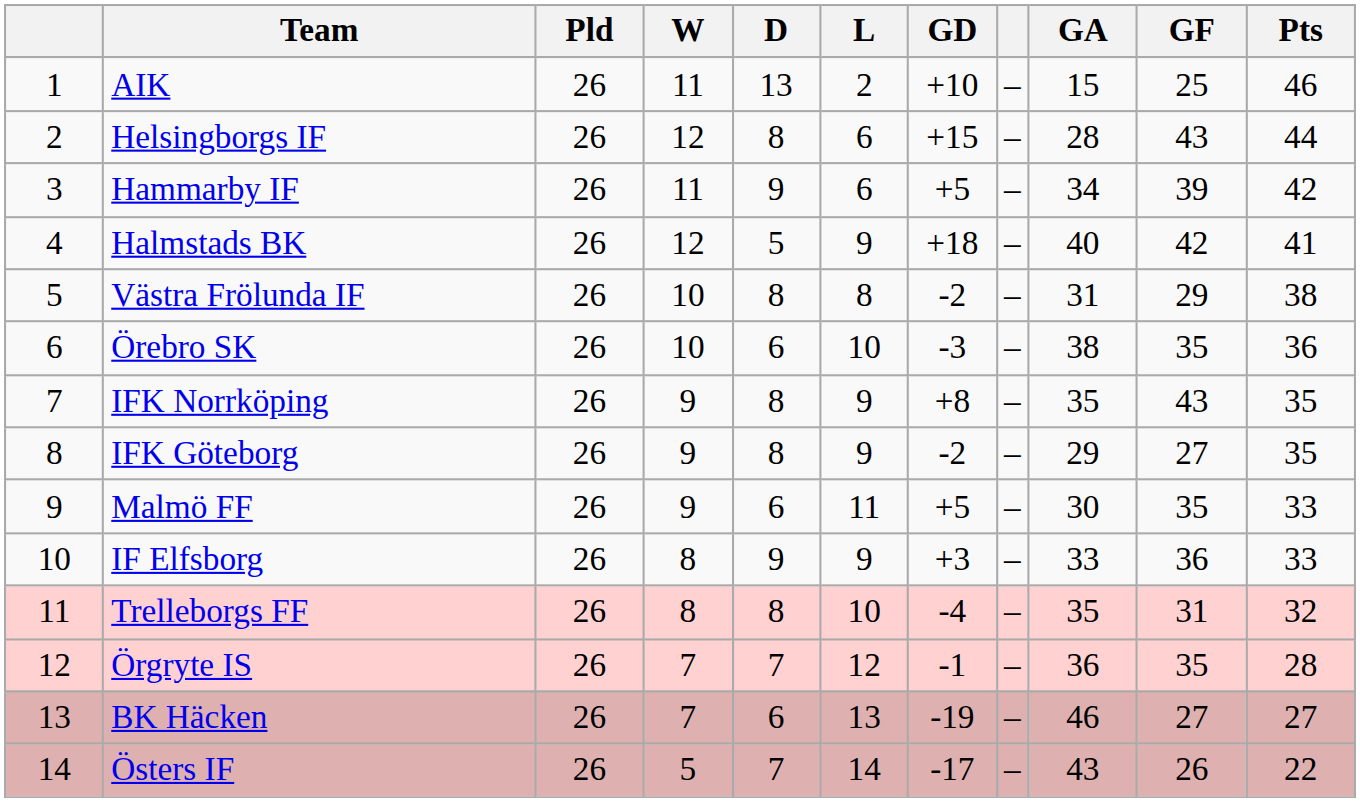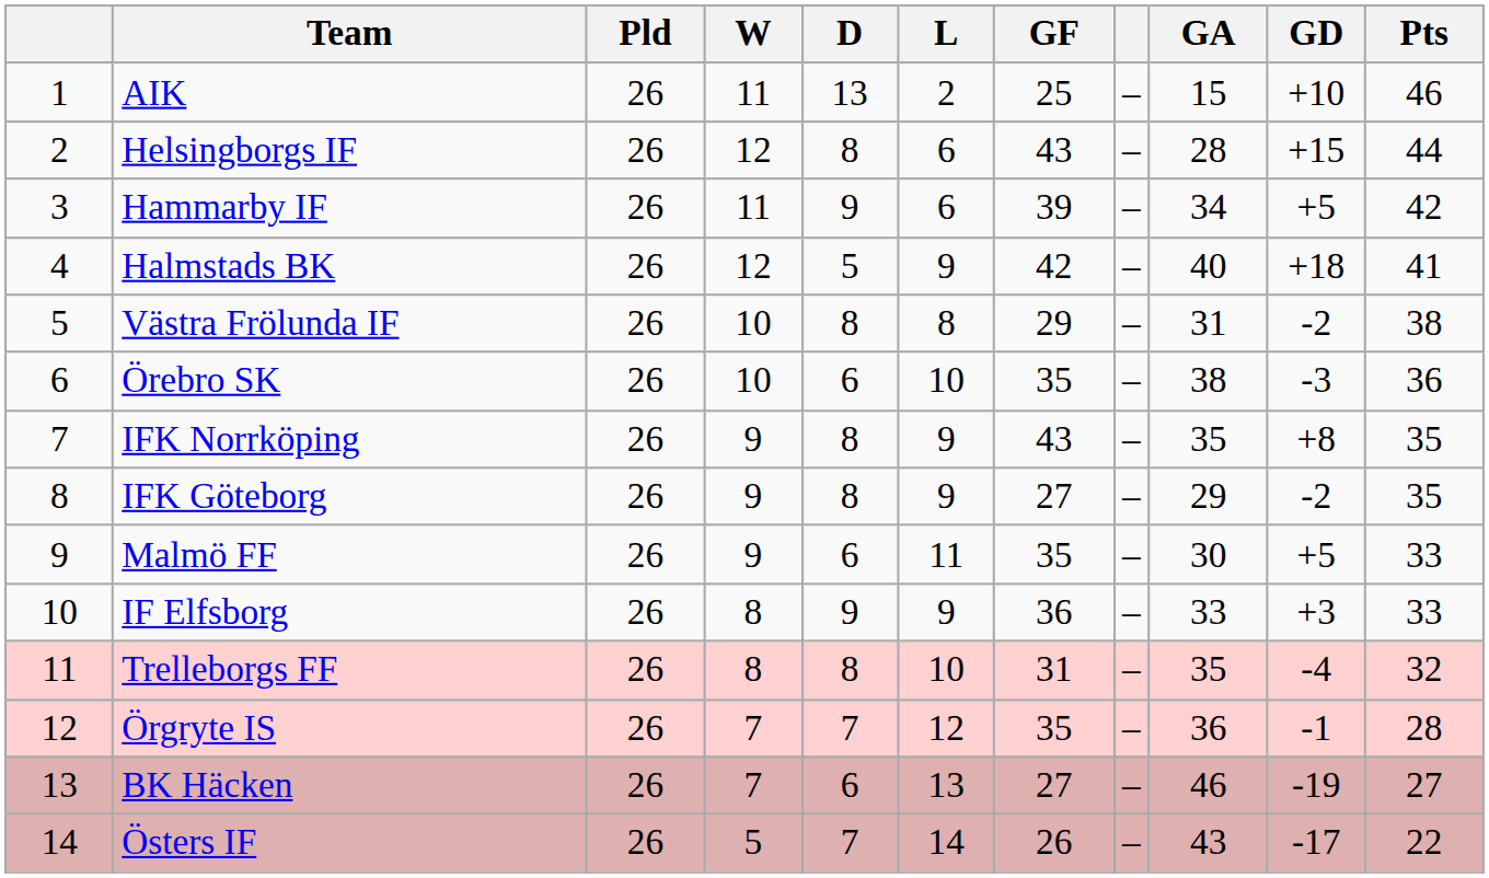columns swapped: GF <-> GD
